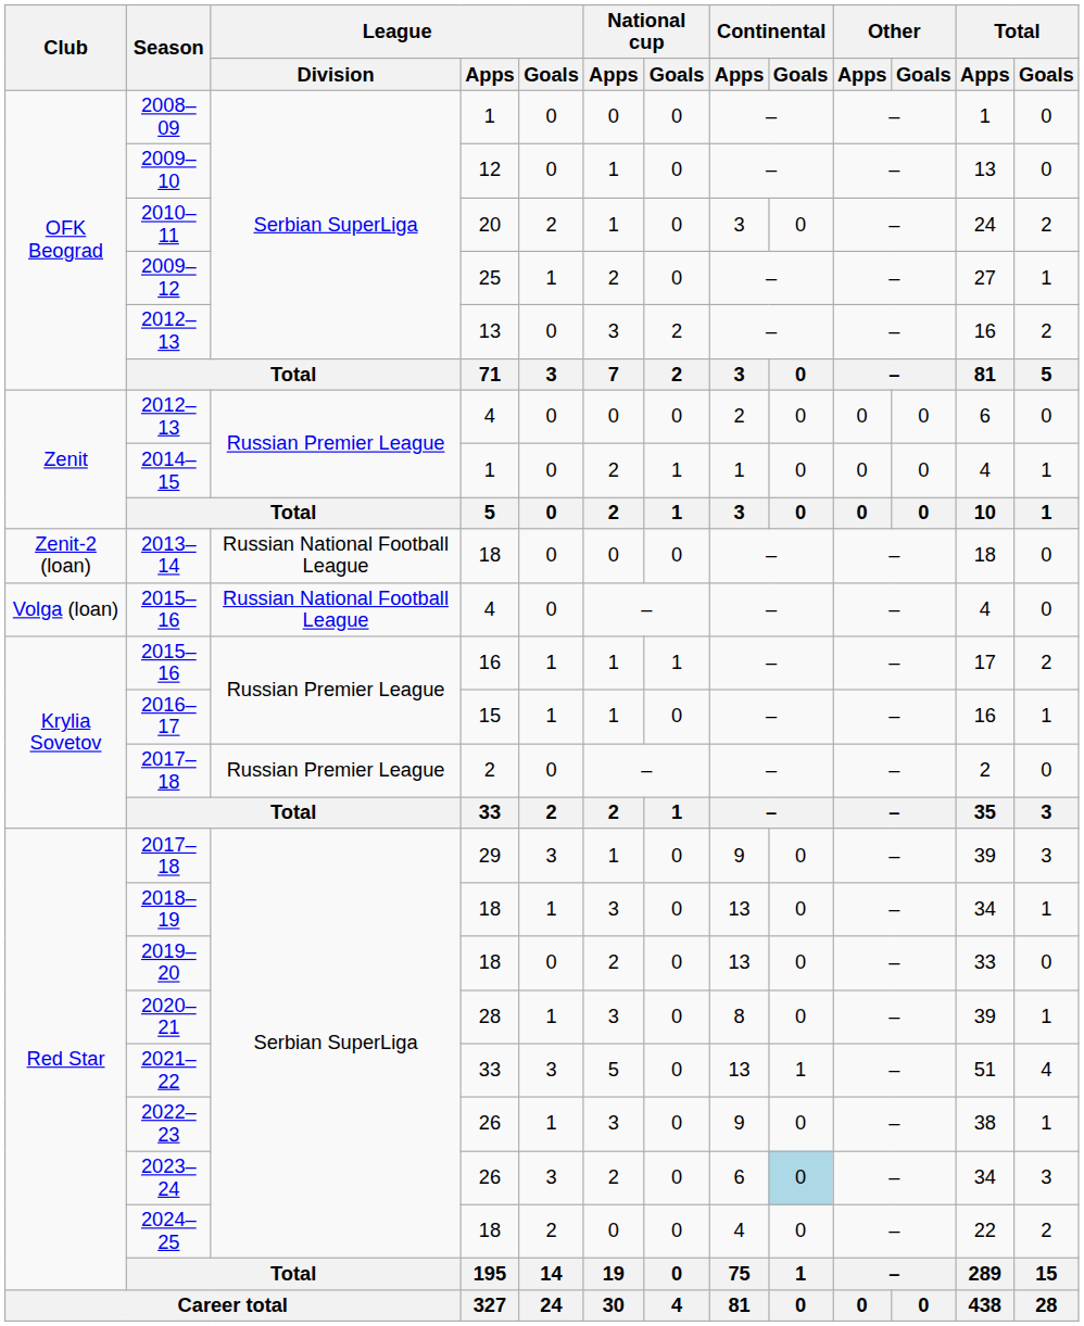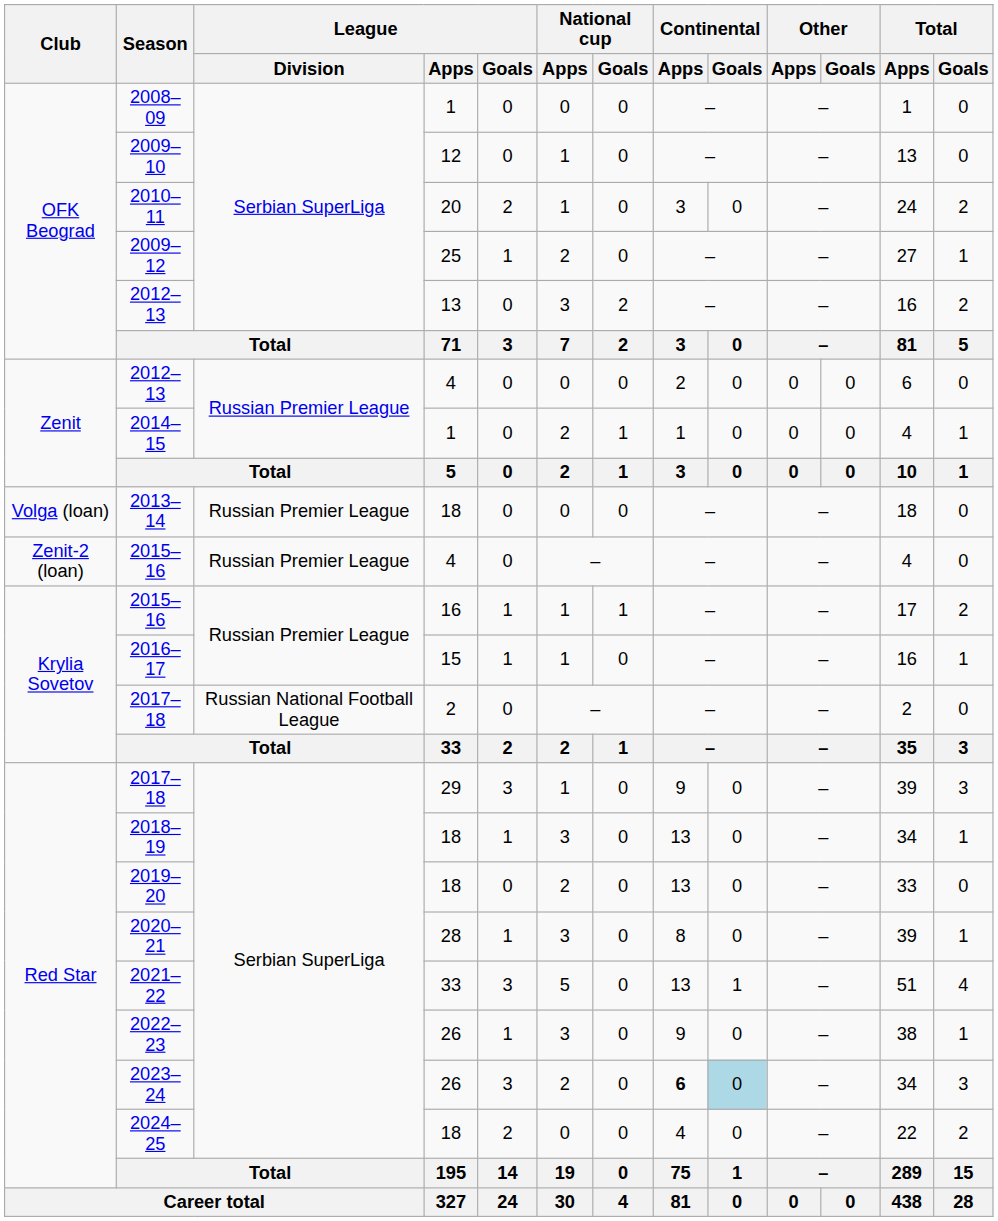2013–14 | Club: Zenit-2 (loan) -> Volga (loan)
2013–14 | League / Division: Russian National Football League -> Russian Premier League
2015–16 / 4 | Club: Volga (loan) -> Zenit-2 (loan)
2015–16 / 4 | League / Division: Russian National Football League -> Russian Premier League
2017–18 / 2 | League / Division: Russian Premier League -> Russian National Football League
2023–24 | Continental / Apps: normal -> bold
